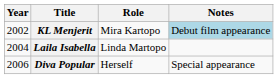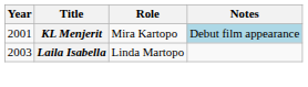KL Menjerit | Year: 2002 -> 2001
Laila Isabella | Year: 2004 -> 2003
- row: 2006 | Diva Popular | Herself | Special appearance
